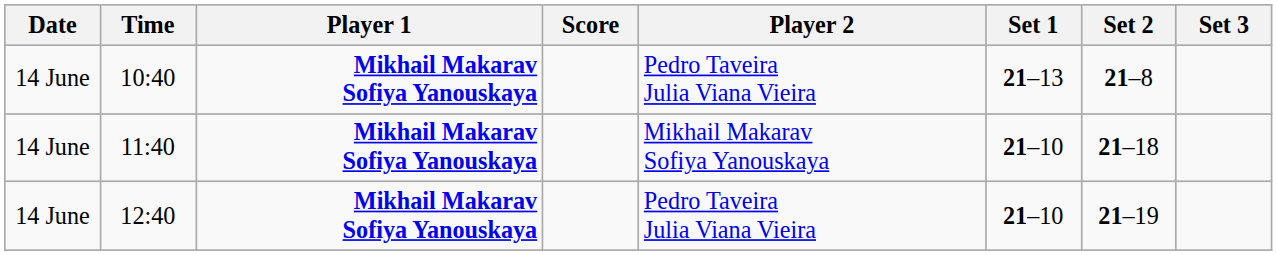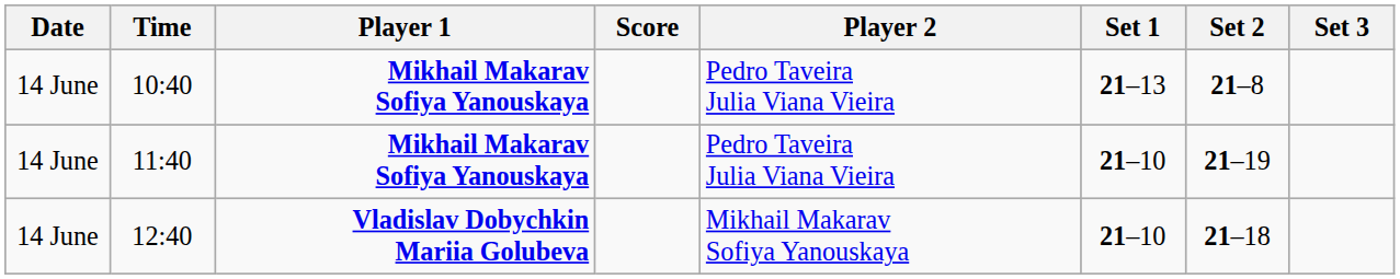11:40 | Player 2: Mikhail Makarav Sofiya Yanouskaya -> Pedro Taveira Julia Viana Vieira
11:40 | Set 2: 21–18 -> 21–19
12:40 | Player 1: Mikhail Makarav Sofiya Yanouskaya -> Vladislav Dobychkin Mariia Golubeva
12:40 | Player 2: Pedro Taveira Julia Viana Vieira -> Mikhail Makarav Sofiya Yanouskaya
12:40 | Set 2: 21–19 -> 21–18
